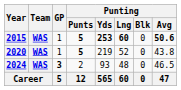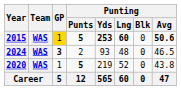2015 | GP: no background -> gold background
rows swapped: 2020 <-> 2024
